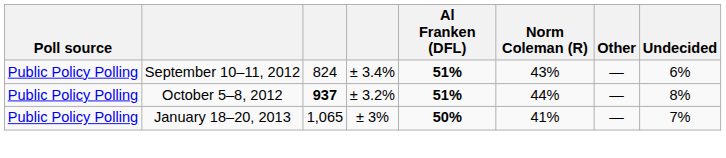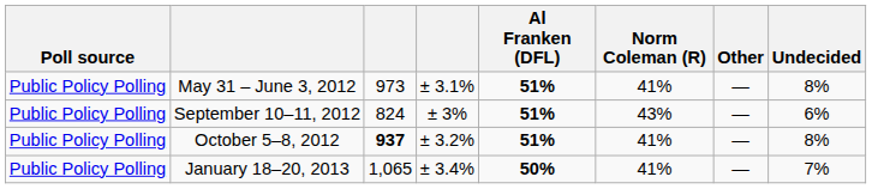+ row: Public Policy Polling | May 31 – June 3, 2012 | 973 | ± 3.1% | 51% | 41% | — | 8%
September 10–11, 2012 | column 4: ± 3.4% -> ± 3%
October 5–8, 2012 | Norm Coleman (R): 44% -> 41%
January 18–20, 2013 | column 4: ± 3% -> ± 3.4%
